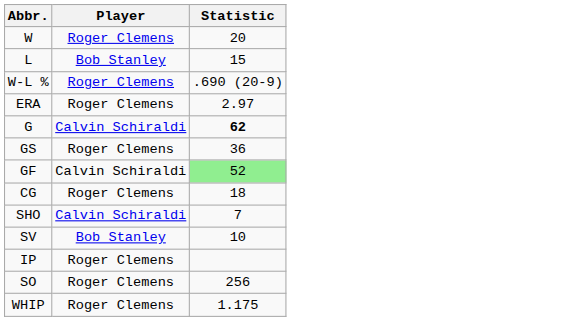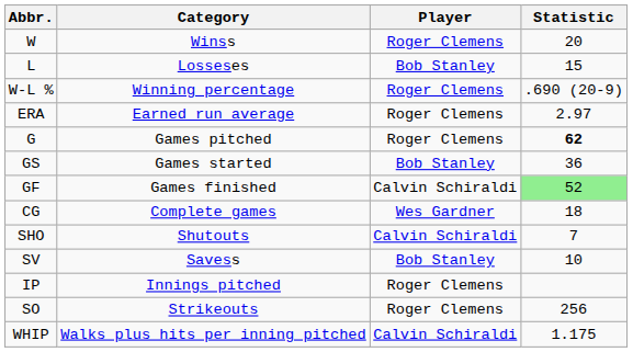+ column: Category | Winss | Losseses | Winning percentage | Earned run average | Games pitched | Games started | Games finished | Complete games | Shutouts | Savess | Innings pitched | Strikeouts | Walks plus hits per inning pitched
G | Player: Calvin Schiraldi -> Roger Clemens
GS | Player: Roger Clemens -> Bob Stanley
CG | Player: Roger Clemens -> Wes Gardner
WHIP | Player: Roger Clemens -> Calvin Schiraldi
